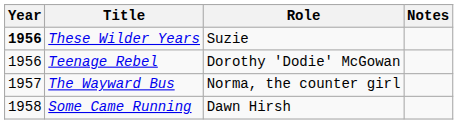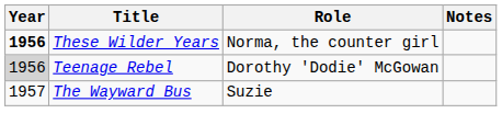These Wilder Years | Role: Suzie -> Norma, the counter girl
Teenage Rebel | Year: no background -> lightgrey background
The Wayward Bus | Role: Norma, the counter girl -> Suzie
- row: 1958 | Some Came Running | Dawn Hirsh
